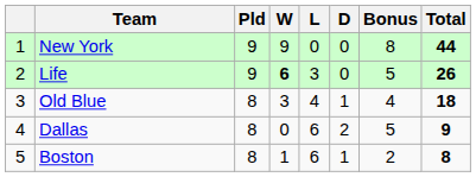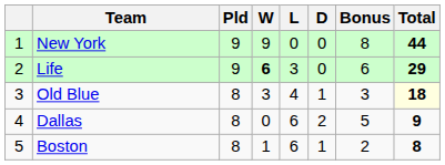Life | Bonus: 5 -> 6
Life | Total: 26 -> 29
Old Blue | Bonus: 4 -> 3
Old Blue | Total: no background -> lightyellow background
